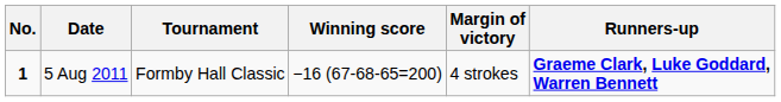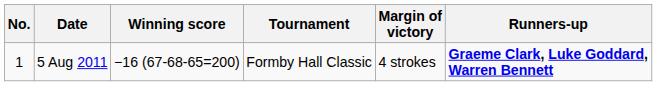columns swapped: Tournament <-> Winning score
5 Aug 2011 | No.: bold -> normal
